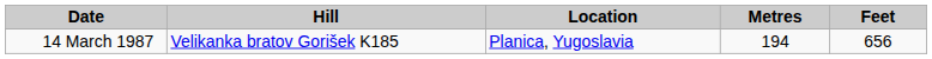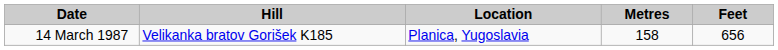14 March 1987 | Metres: 194 -> 158
